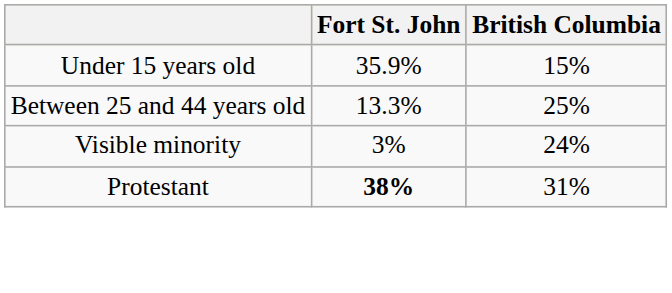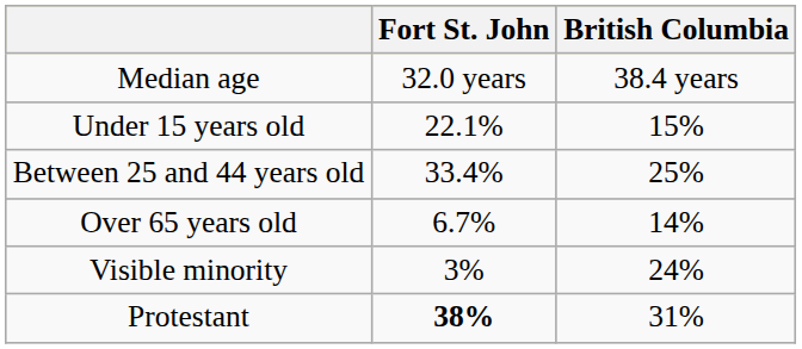+ row: Median age | 32.0 years | 38.4 years
Under 15 years old | Fort St. John: 35.9% -> 22.1%
Between 25 and 44 years old | Fort St. John: 13.3% -> 33.4%
+ row: Over 65 years old | 6.7% | 14%
